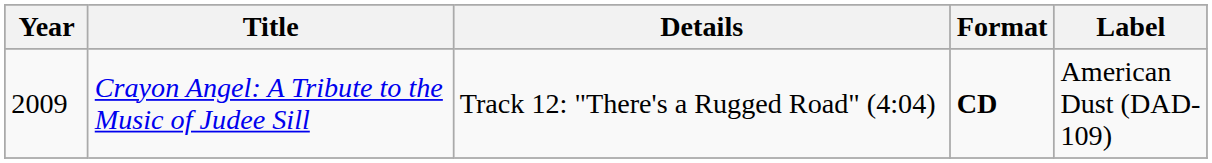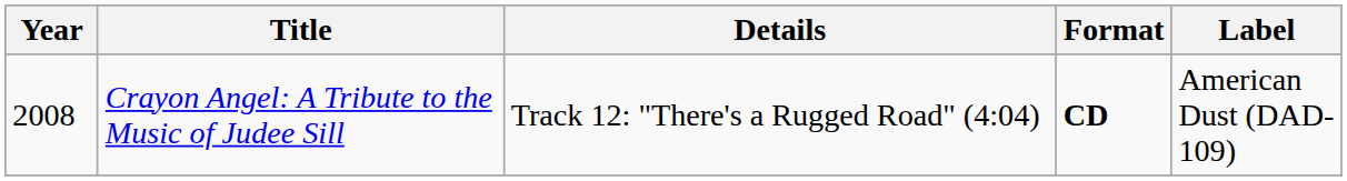Crayon Angel: A Tribute to the Music of Judee Sill | Year: 2009 -> 2008
